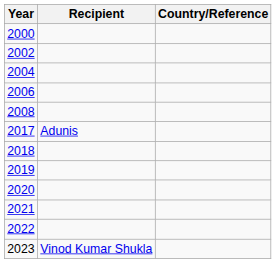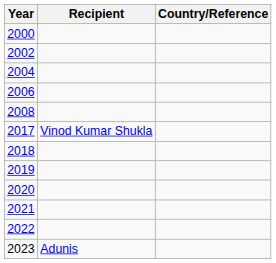2017 | Recipient: Adunis -> Vinod Kumar Shukla
2023 | Recipient: Vinod Kumar Shukla -> Adunis
